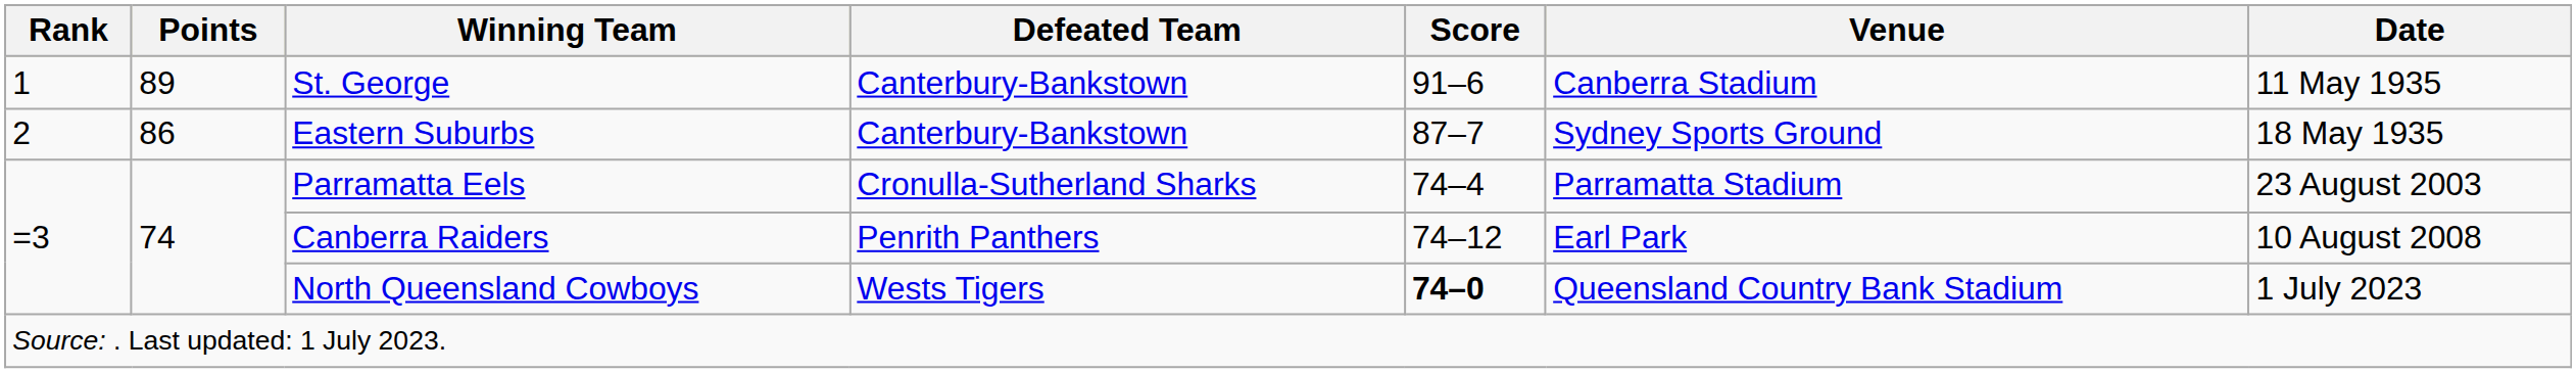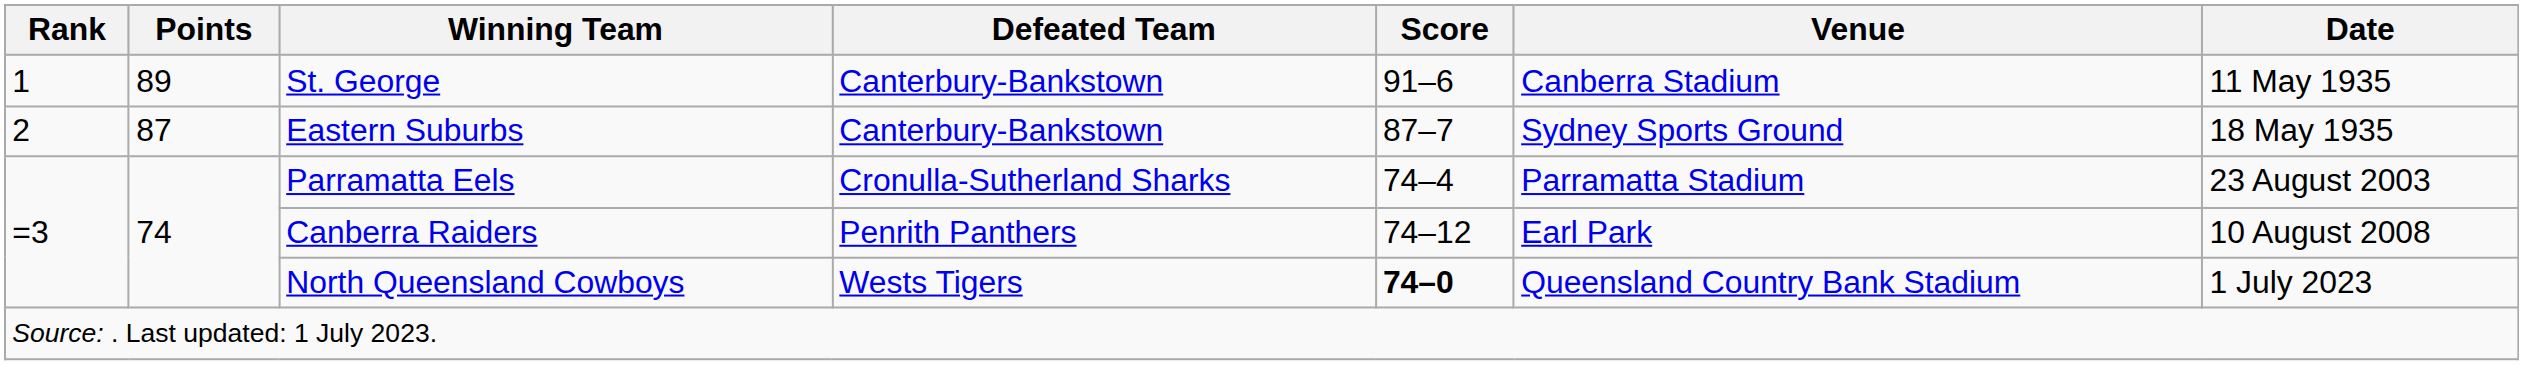Eastern Suburbs | Points: 86 -> 87
